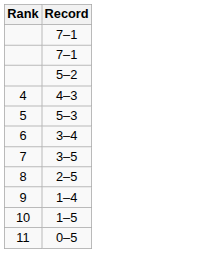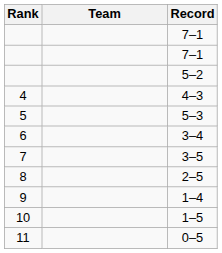+ column: Team
